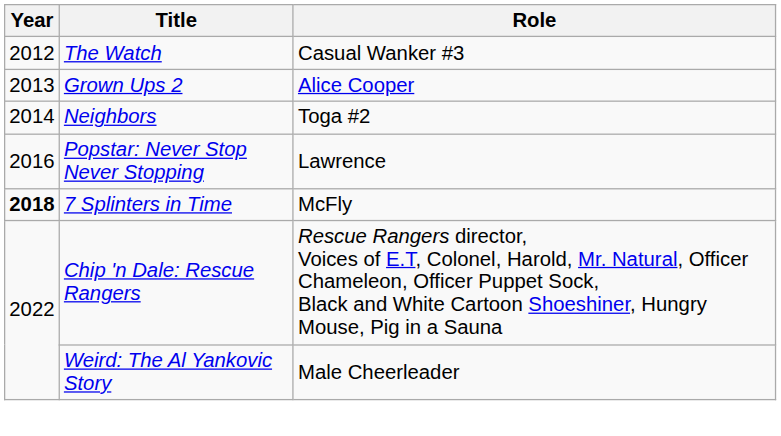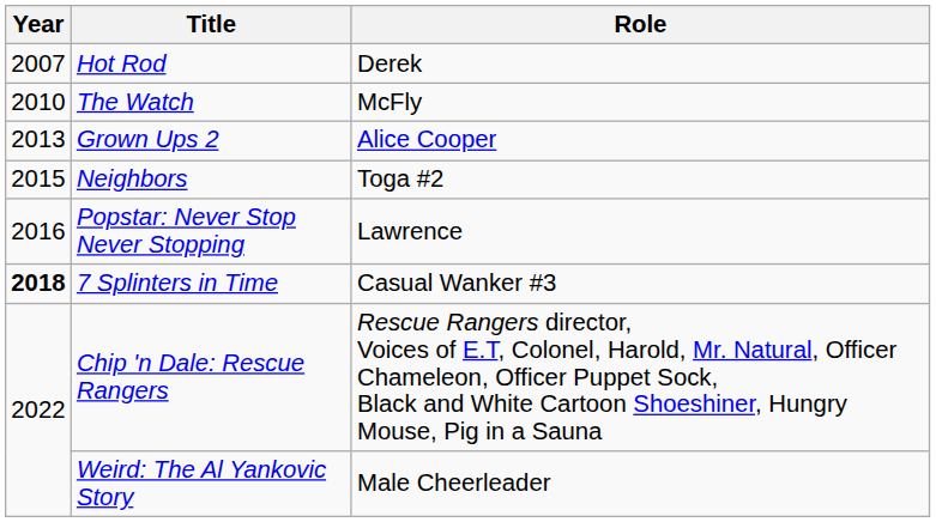+ row: 2007 | Hot Rod | Derek
The Watch | Year: 2012 -> 2010
The Watch | Role: Casual Wanker #3 -> McFly
Neighbors | Year: 2014 -> 2015
7 Splinters in Time | Role: McFly -> Casual Wanker #3
